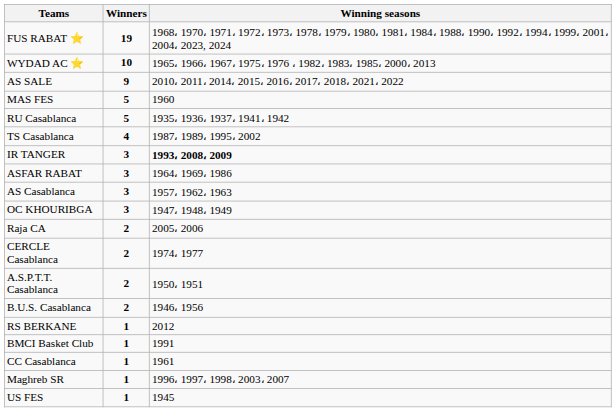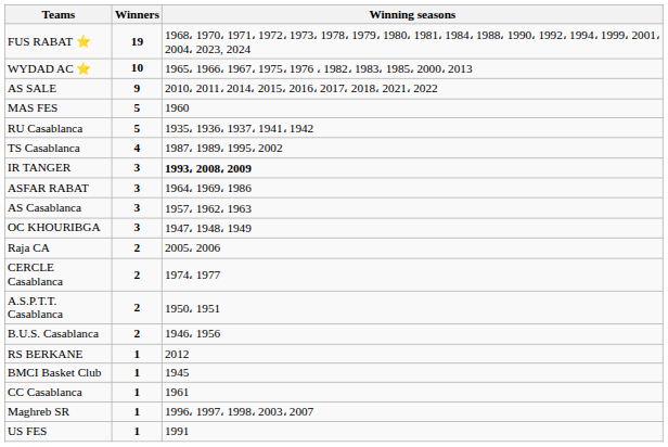BMCI Basket Club | Winning seasons: 1991 -> 1945
US FES | Winning seasons: 1945 -> 1991
